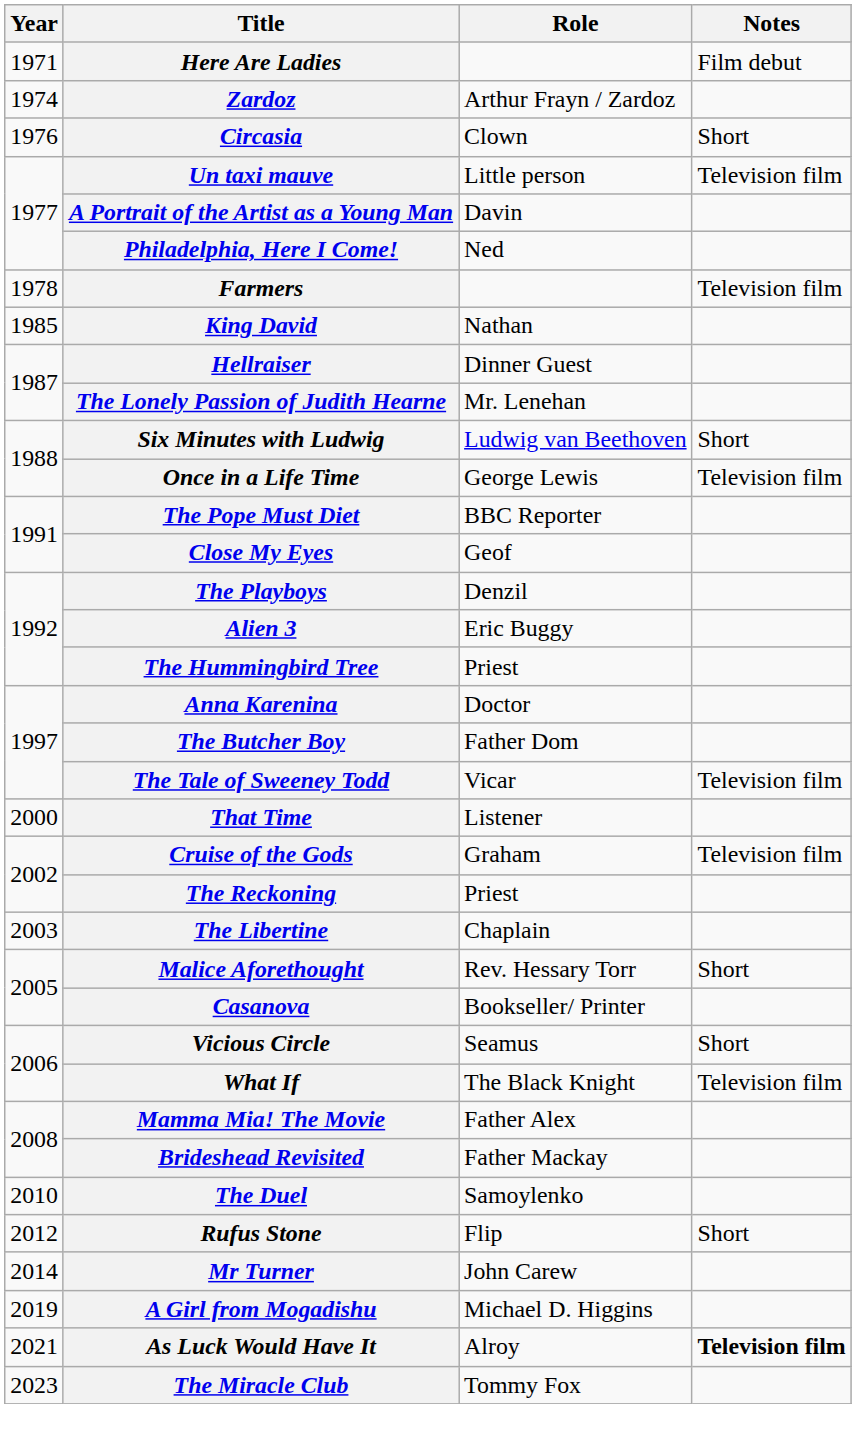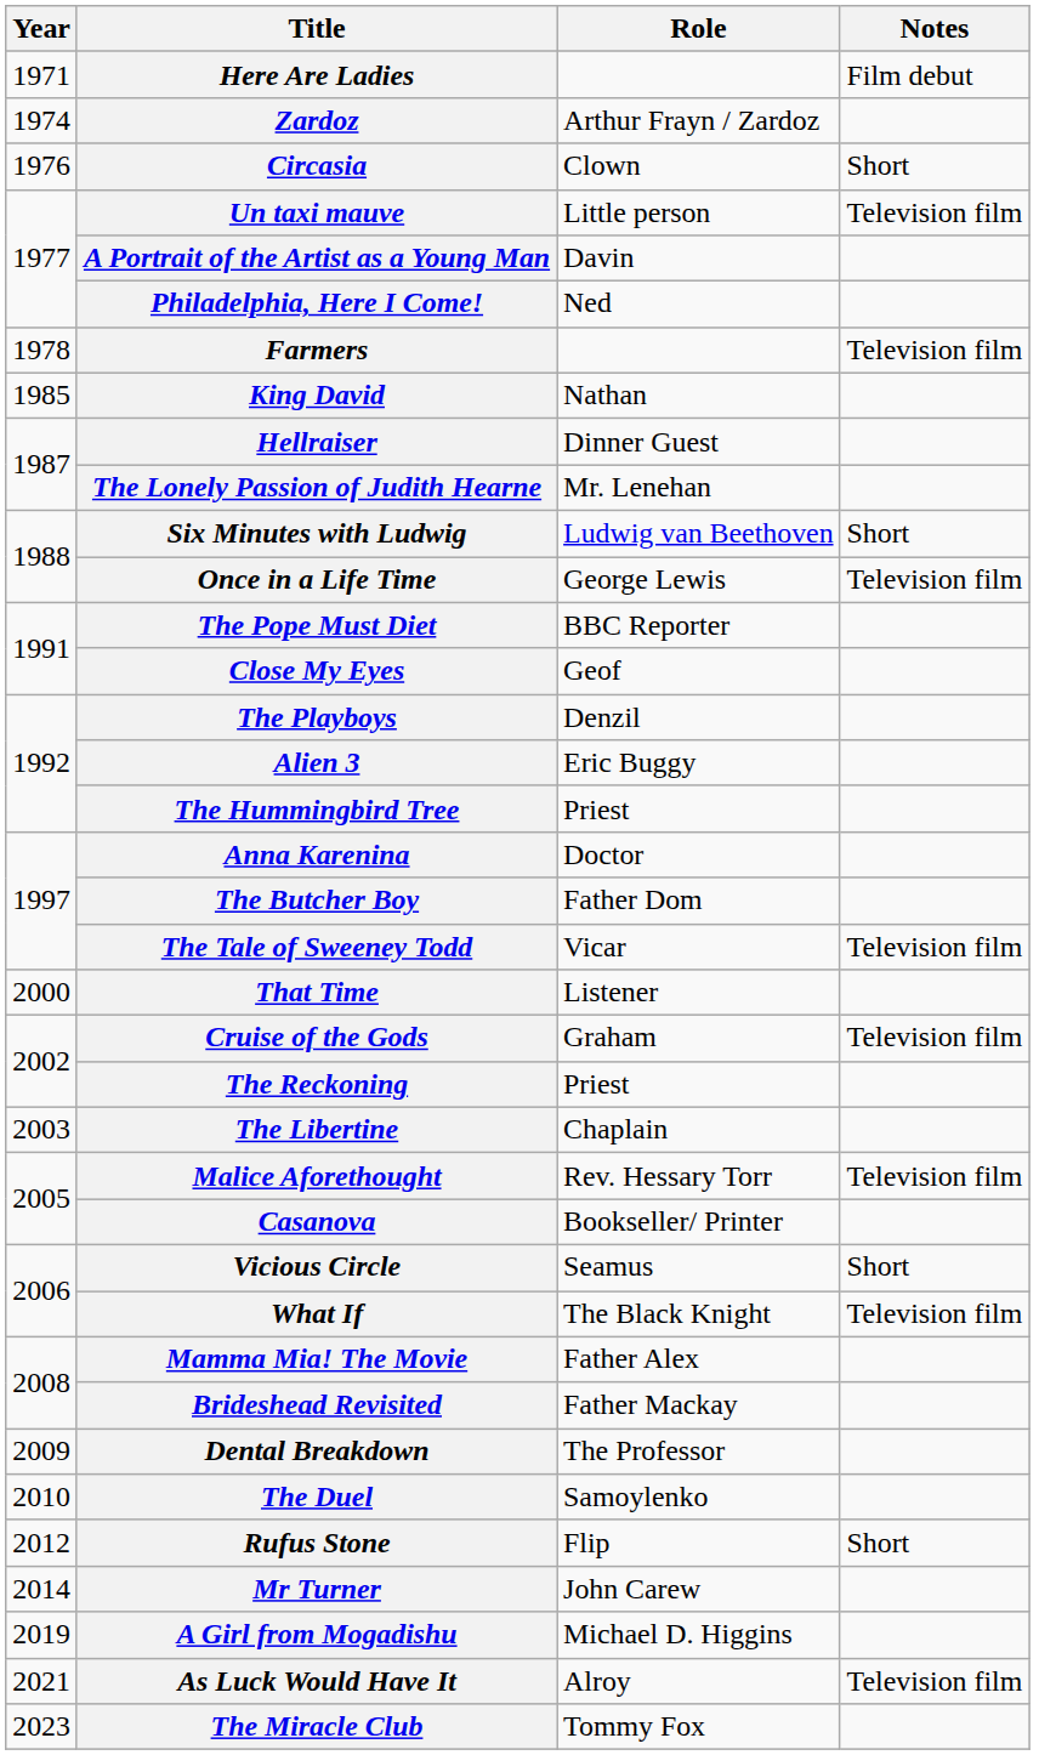Malice Aforethought | Notes: Short -> Television film
+ row: 2009 | Dental Breakdown | The Professor
As Luck Would Have It | Notes: bold -> normal
